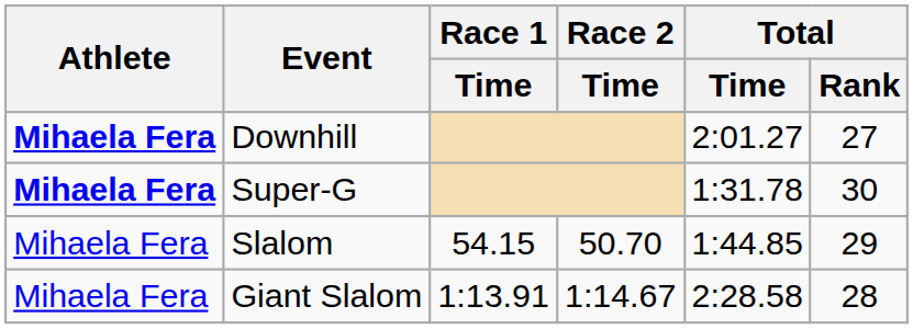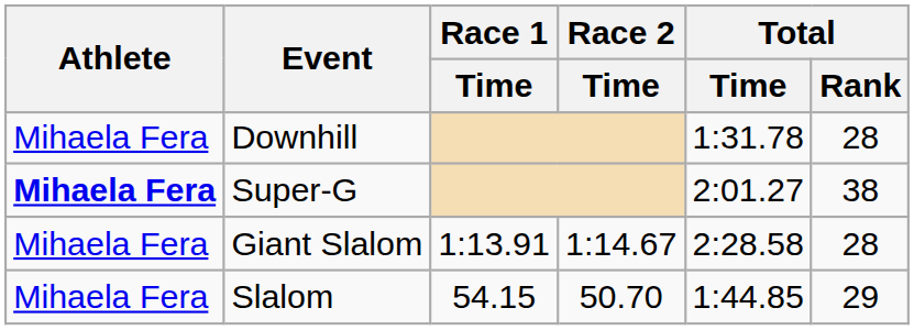Downhill | Athlete: bold -> normal
Downhill | Total / Time: 2:01.27 -> 1:31.78
Downhill | Total / Rank: 27 -> 28
Super-G | Total / Time: 1:31.78 -> 2:01.27
Super-G | Total / Rank: 30 -> 38
rows swapped: Giant Slalom <-> Slalom
